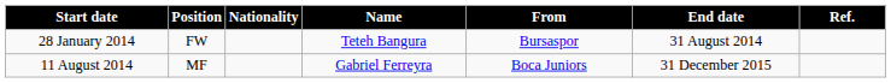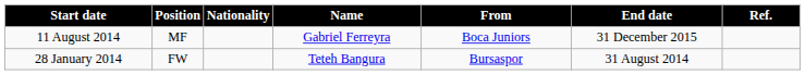rows swapped: 28 January 2014 <-> 11 August 2014
